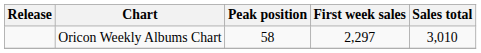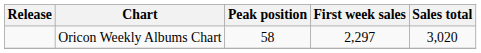Oricon Weekly Albums Chart | Sales total: 3,010 -> 3,020
